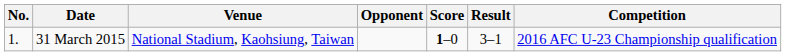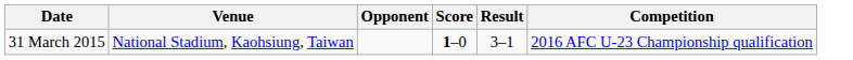- column: No. | 1.
